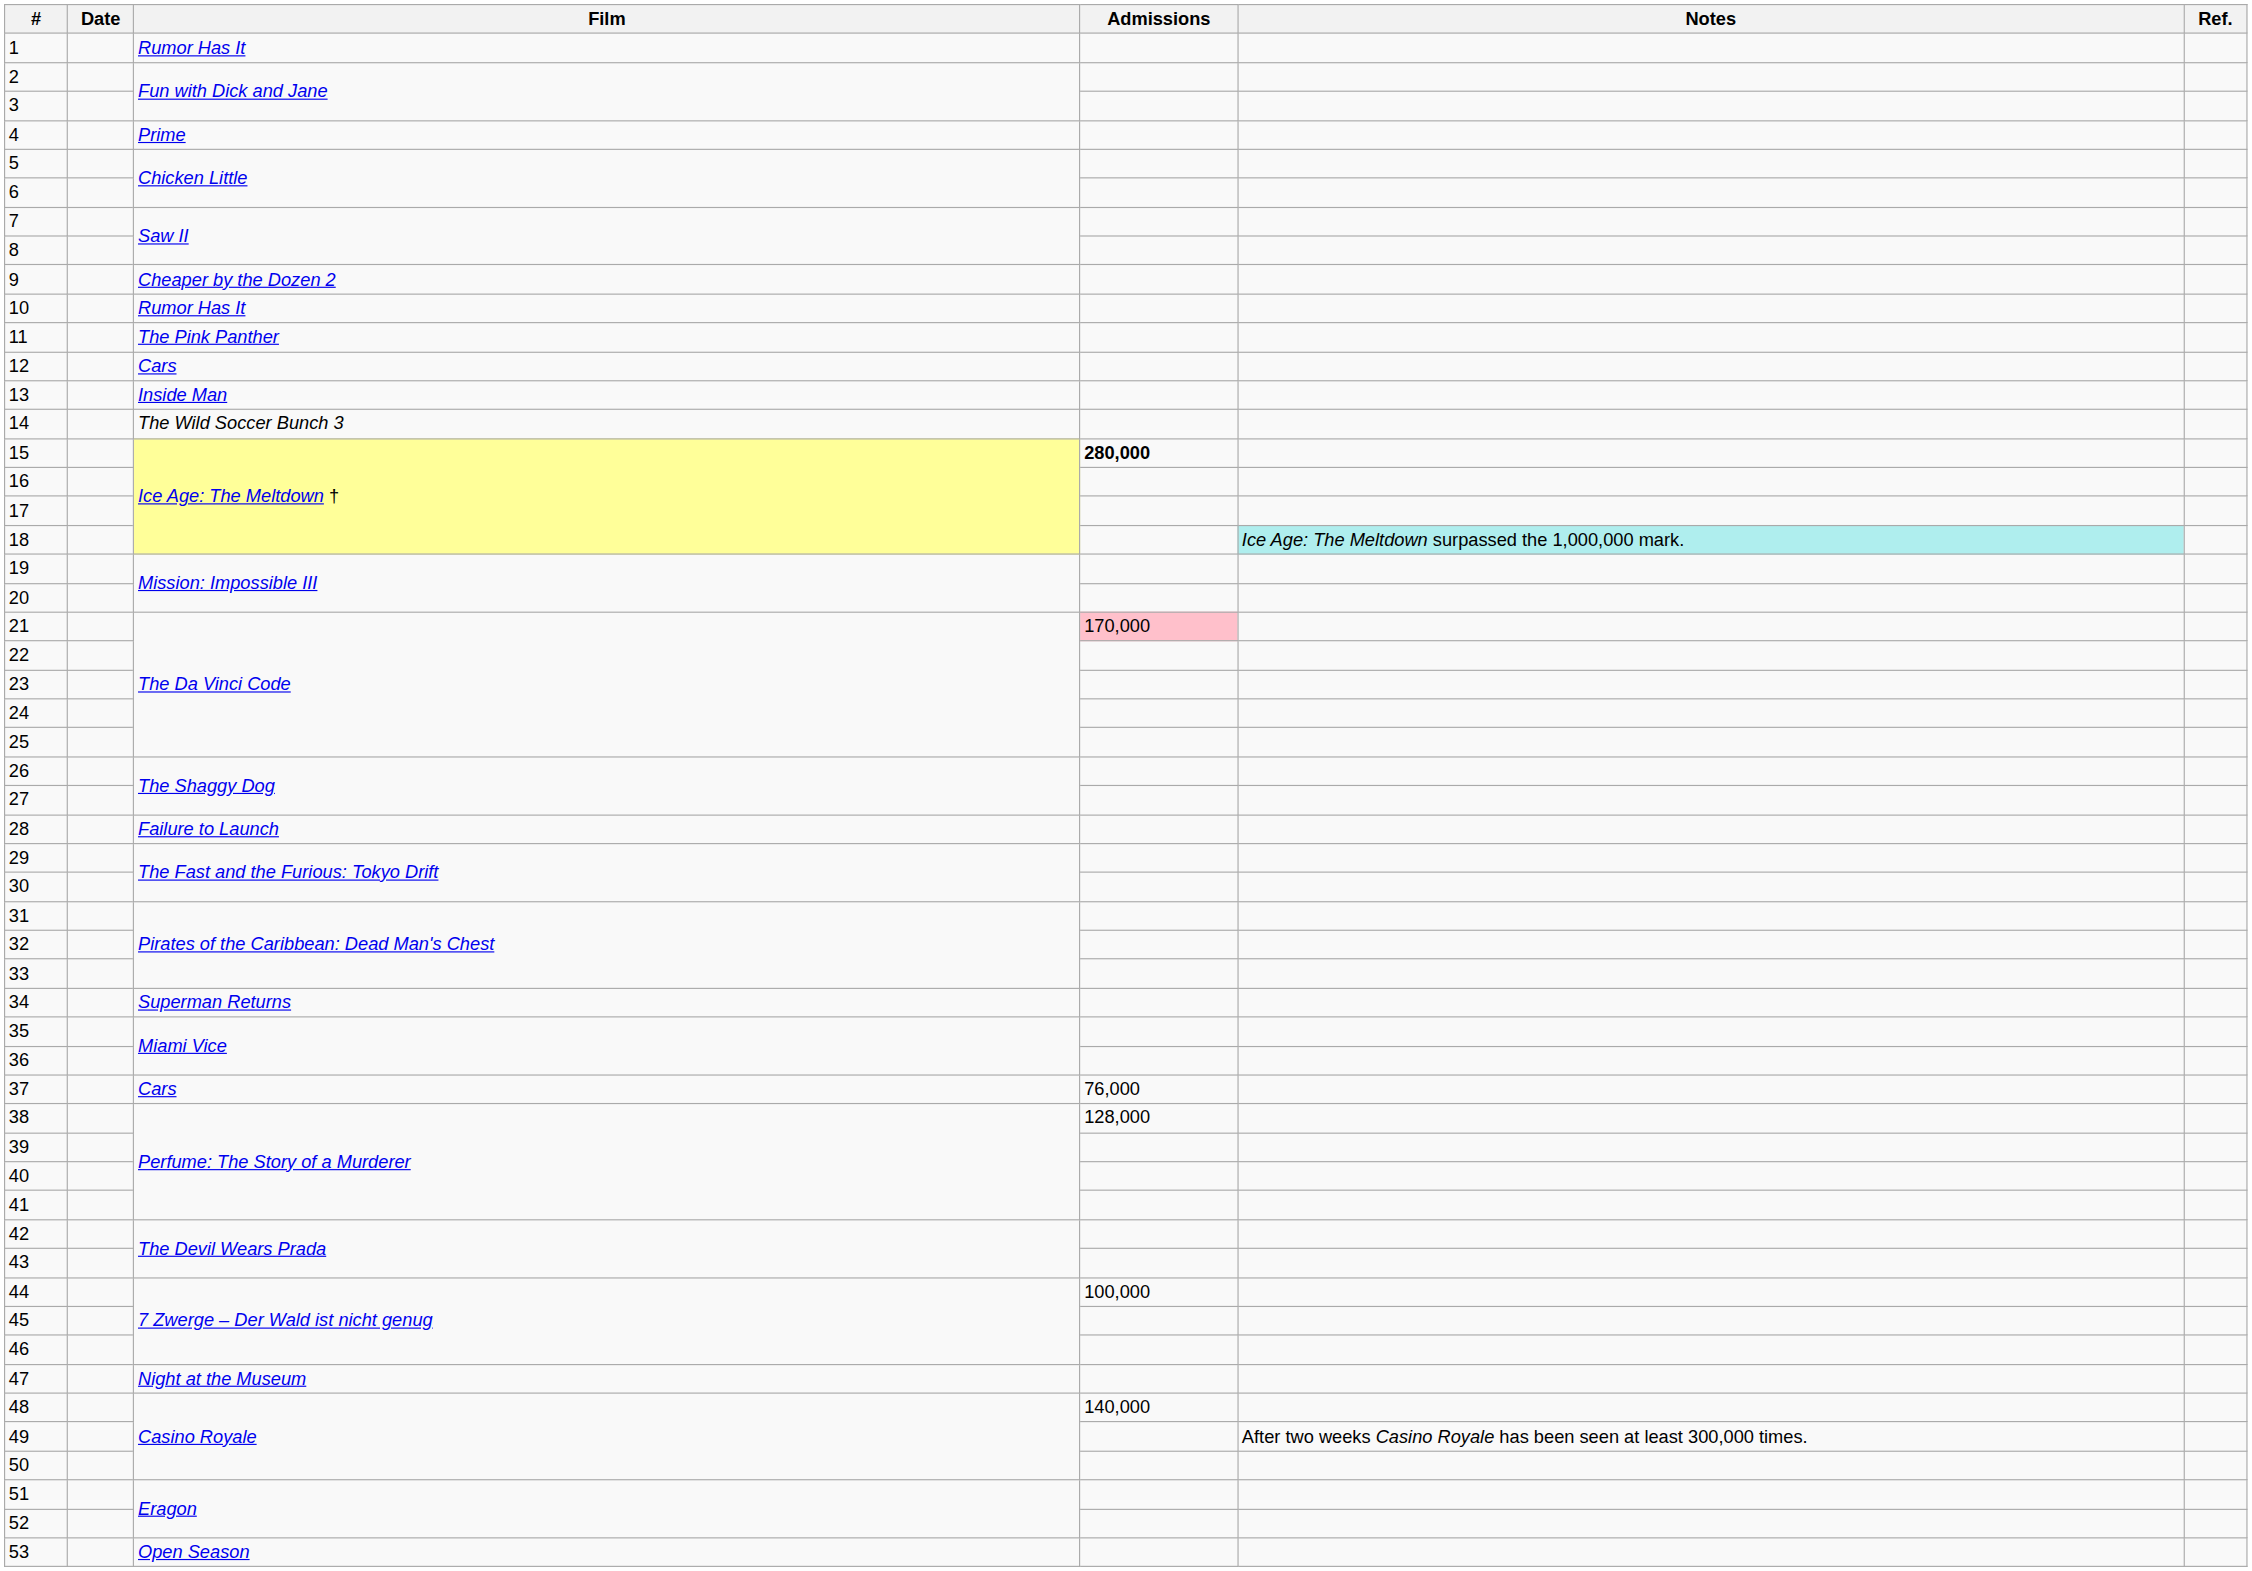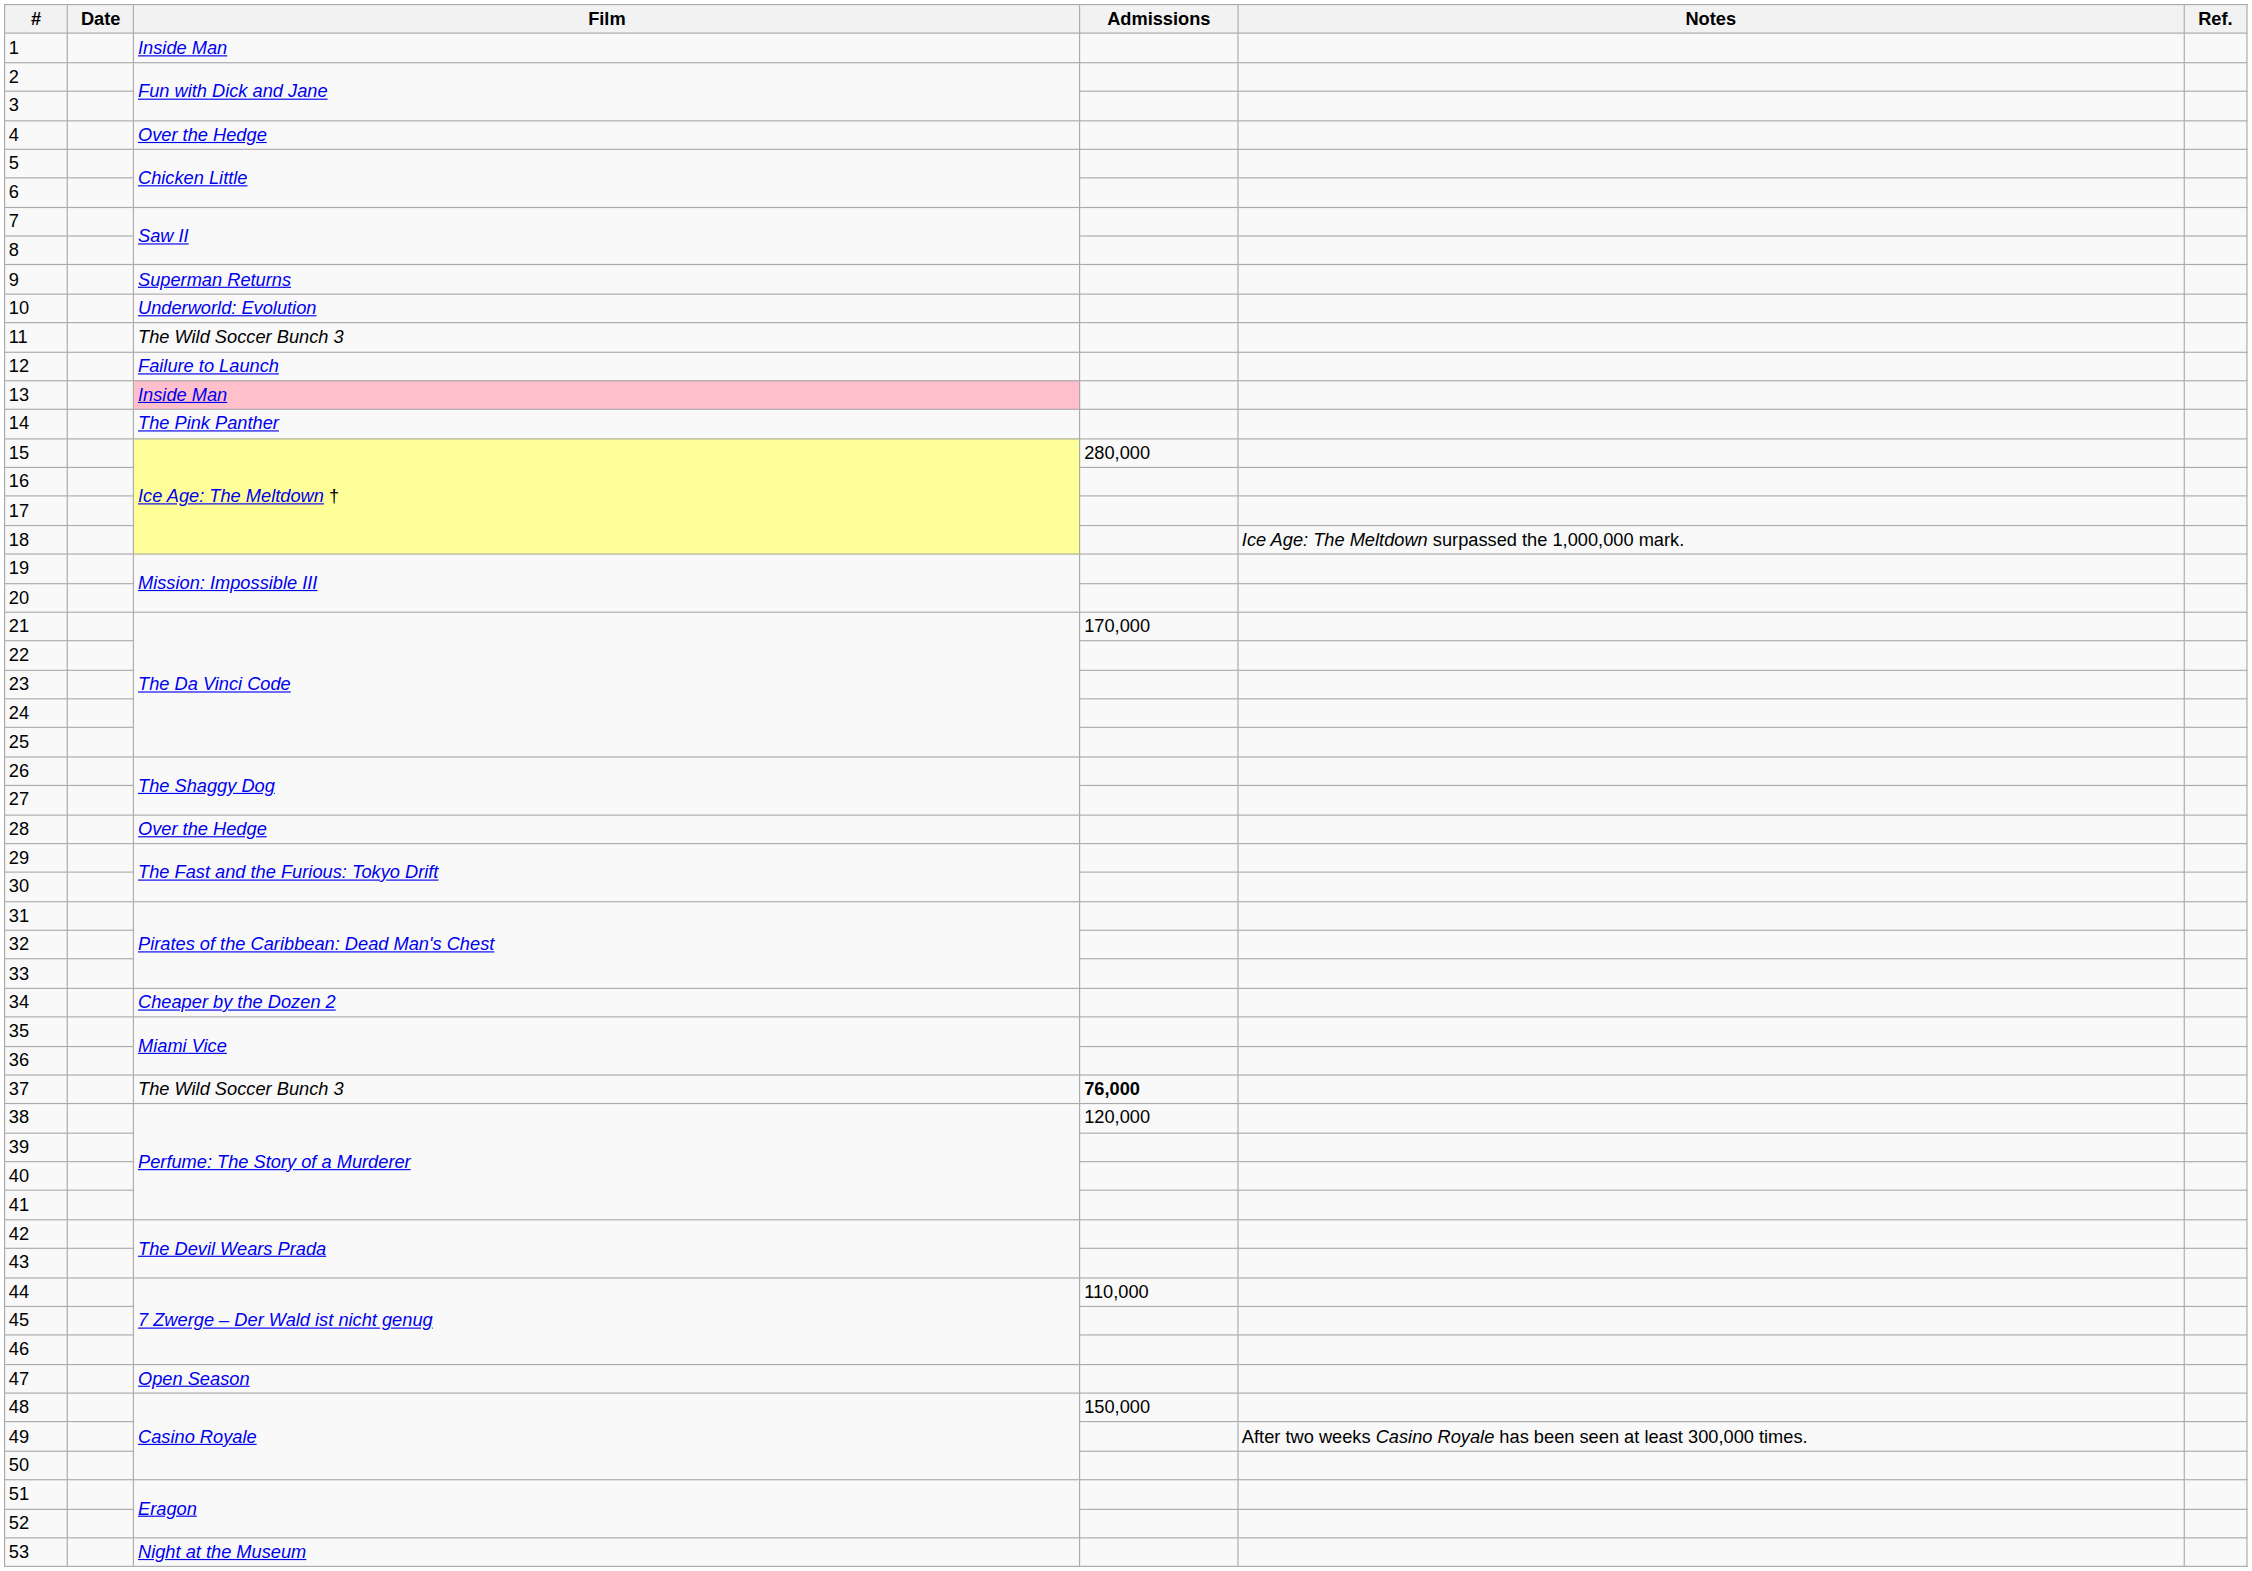1 | Film: Rumor Has It -> Inside Man
4 | Film: Prime -> Over the Hedge
9 | Film: Cheaper by the Dozen 2 -> Superman Returns
10 | Film: Rumor Has It -> Underworld: Evolution
11 | Film: The Pink Panther -> The Wild Soccer Bunch 3
12 | Film: Cars -> Failure to Launch
13 | Film: no background -> pink background
14 | Film: The Wild Soccer Bunch 3 -> The Pink Panther
15 | Admissions: bold -> normal
18 | Notes: paleturquoise background -> no background
21 | Admissions: pink background -> no background
28 | Film: Failure to Launch -> Over the Hedge
34 | Film: Superman Returns -> Cheaper by the Dozen 2
37 | Film: Cars -> The Wild Soccer Bunch 3
37 | Admissions: normal -> bold
38 | Admissions: 128,000 -> 120,000
44 | Admissions: 100,000 -> 110,000
47 | Film: Night at the Museum -> Open Season
48 | Admissions: 140,000 -> 150,000
53 | Film: Open Season -> Night at the Museum
